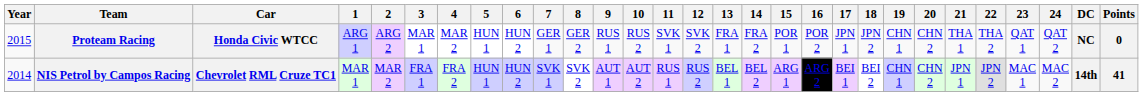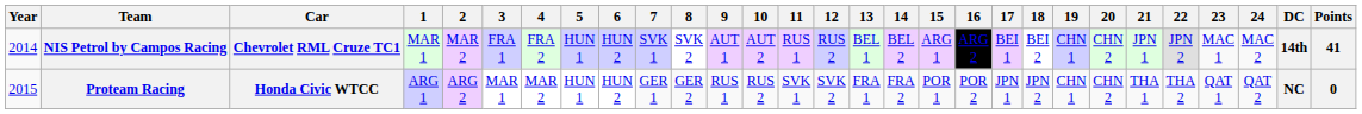rows swapped: NIS Petrol by Campos Racing <-> Proteam Racing
